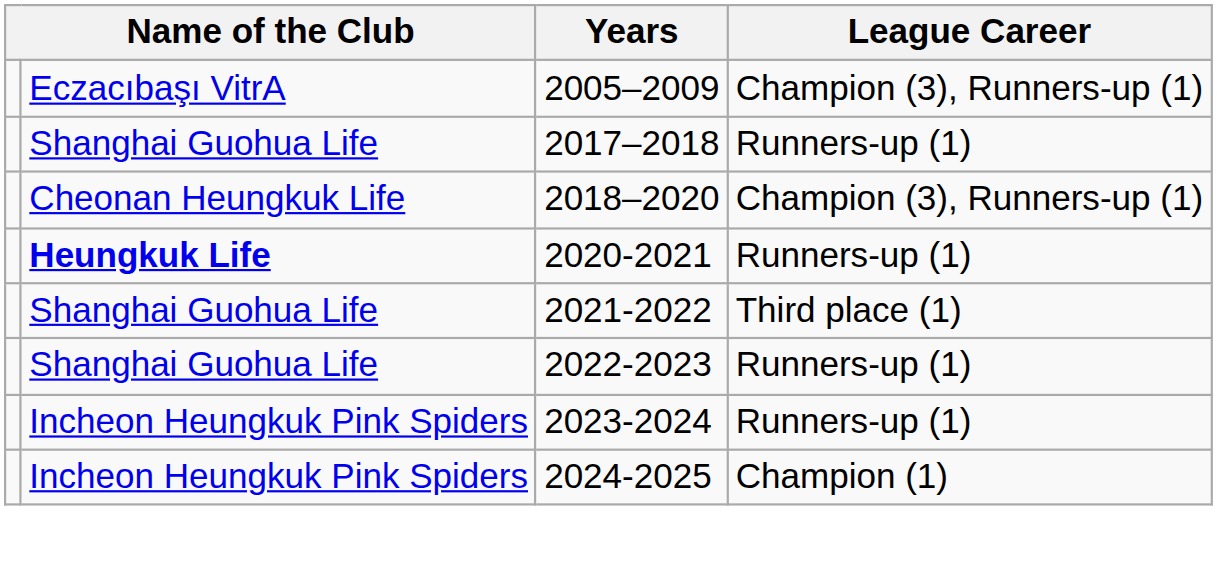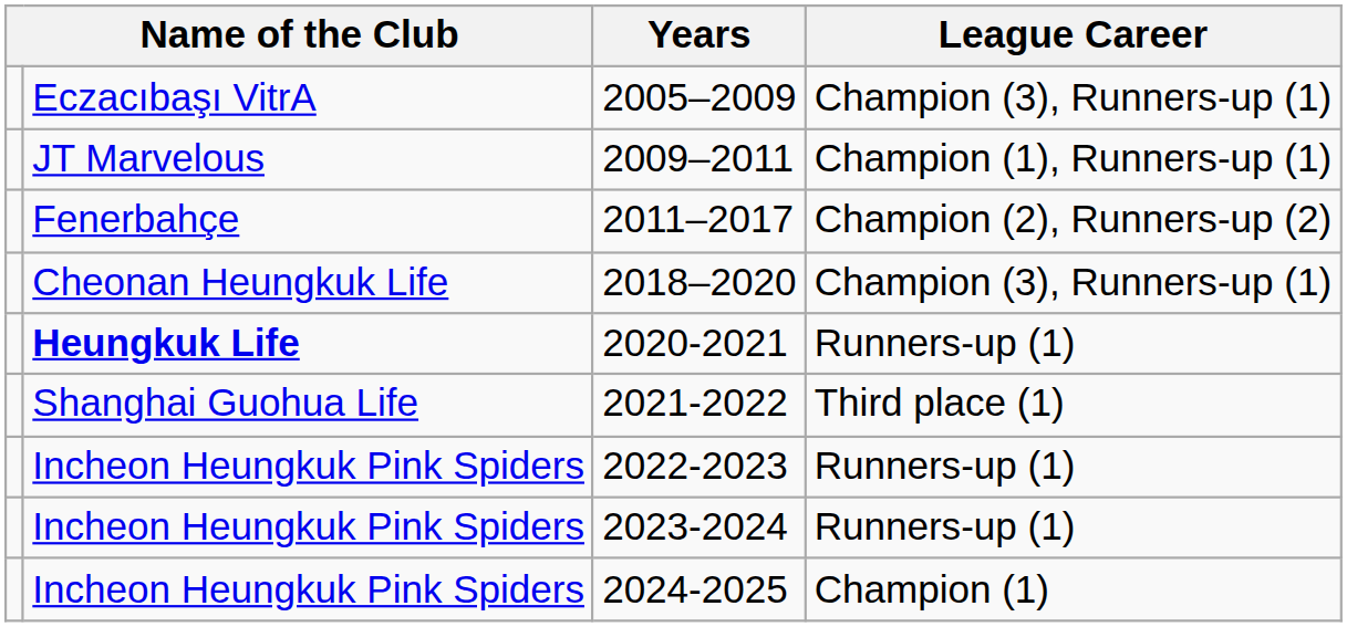+ row: JT Marvelous | 2009–2011 | Champion (1), Runners-up (1)
+ row: Fenerbahçe | 2011–2017 | Champion (2), Runners-up (2)
- row: Shanghai Guohua Life | 2017–2018 | Runners-up (1)
2022-2023 | column 2: Shanghai Guohua Life -> Incheon Heungkuk Pink Spiders
